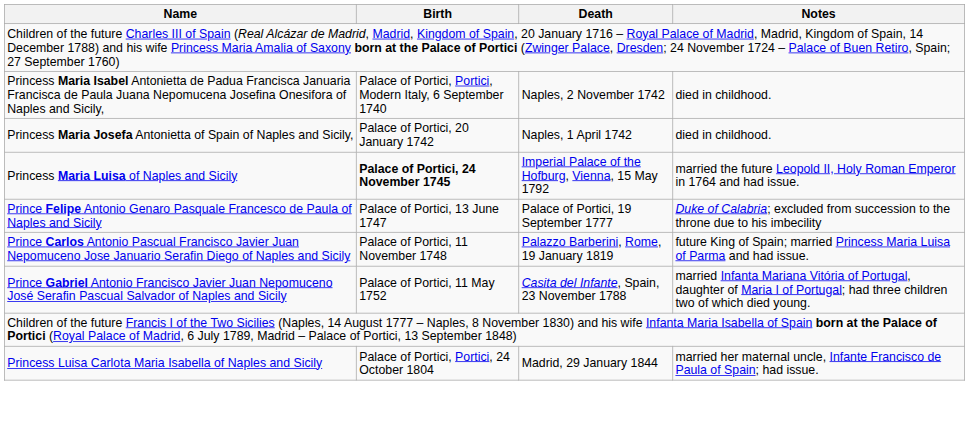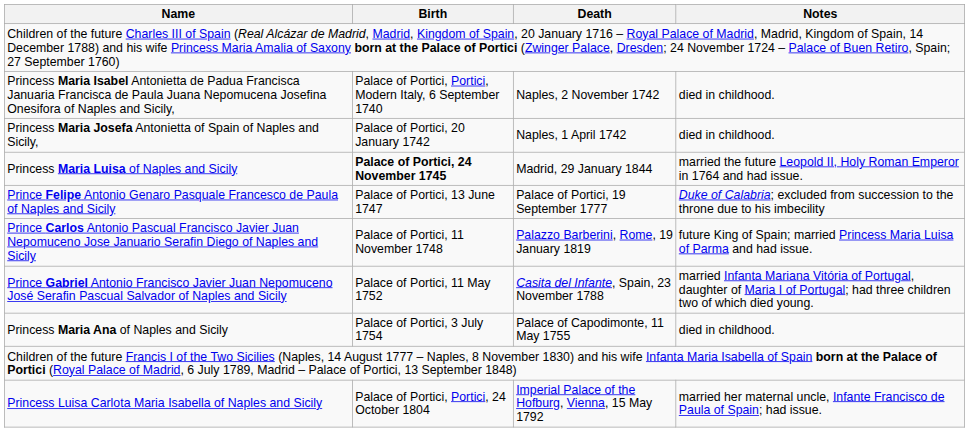Princess Maria Luisa of Naples and Sicily | Death: Imperial Palace of the Hofburg, Vienna, 15 May 1792 -> Madrid, 29 January 1844
+ row: Princess Maria Ana of Naples and Sicily | Palace of Portici, 3 July 1754 | Palace of Capodimonte, 11 May 1755 | died in childhood.
Princess Luisa Carlota Maria Isabella of Naples and Sicily | Death: Madrid, 29 January 1844 -> Imperial Palace of the Hofburg, Vienna, 15 May 1792
